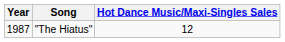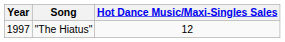"The Hiatus" | Year: 1987 -> 1997
